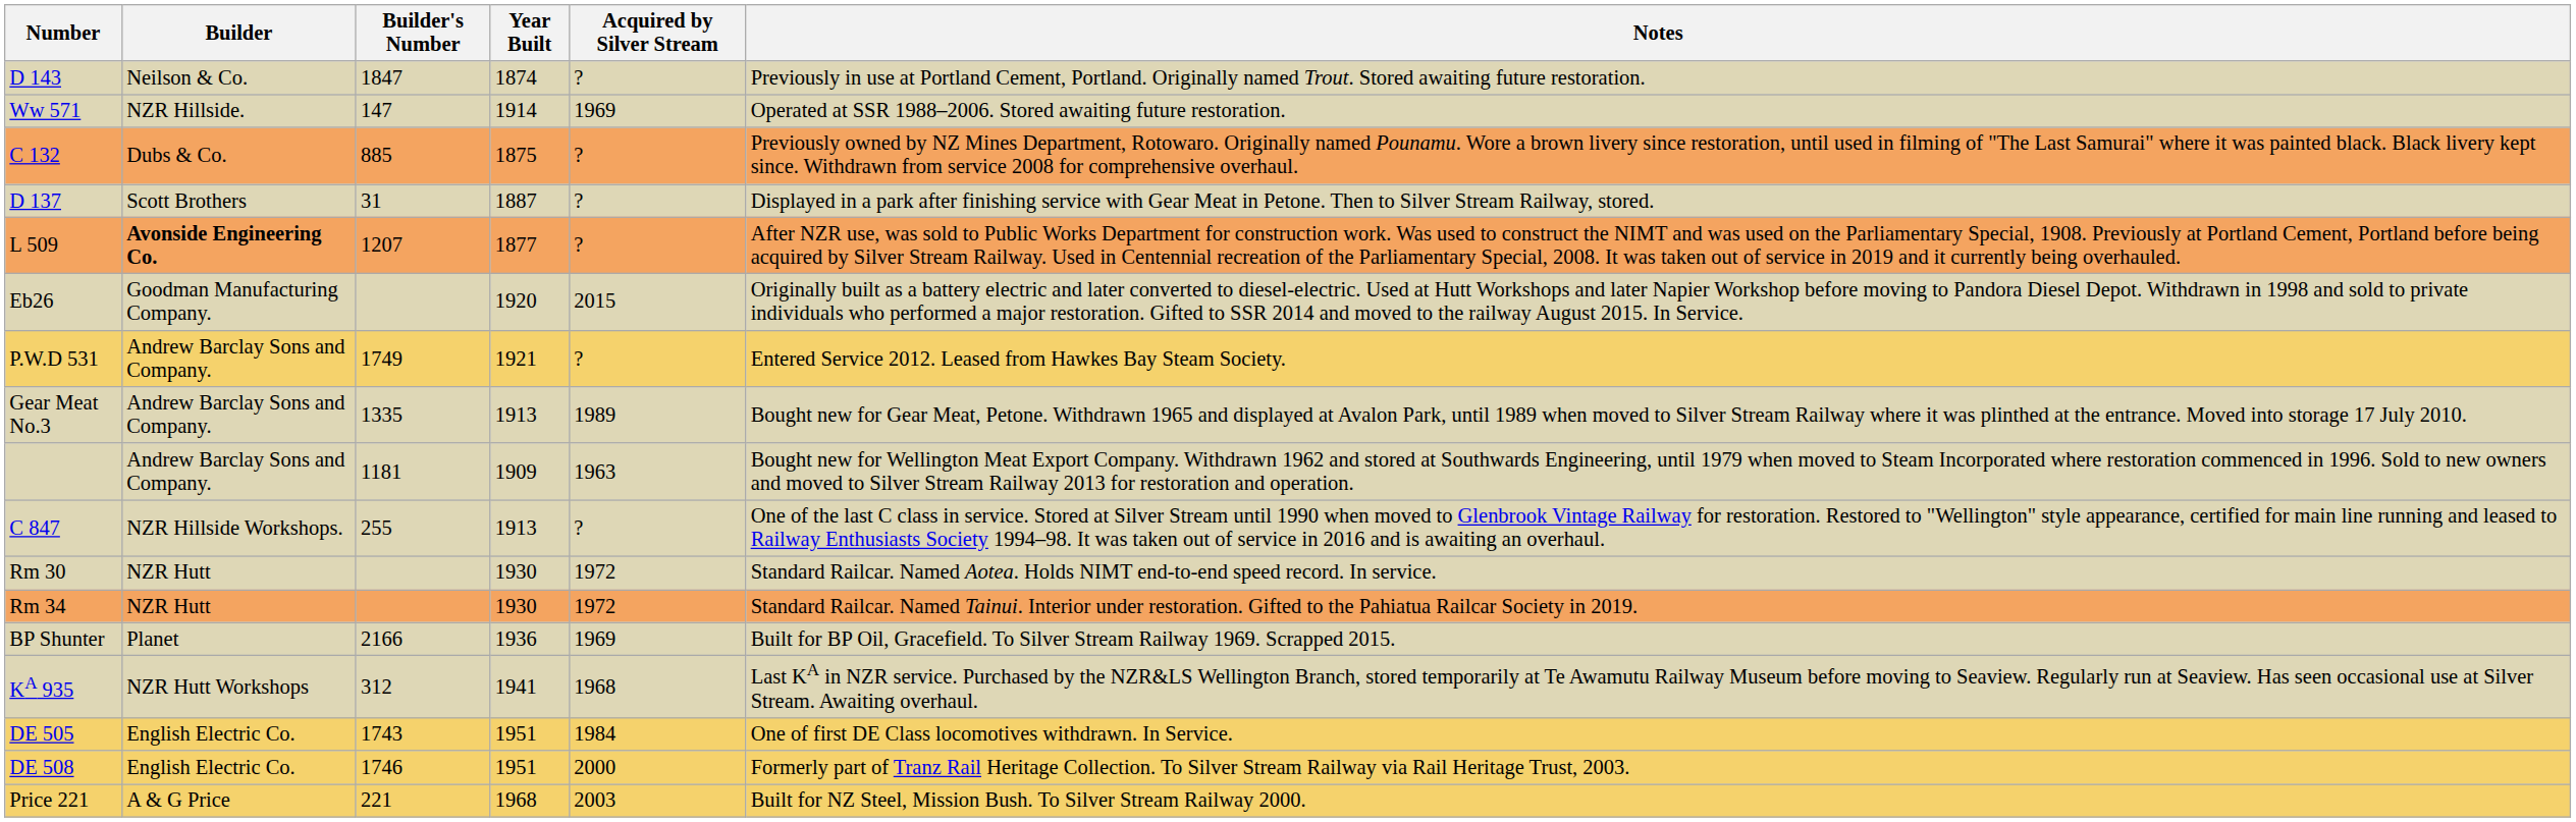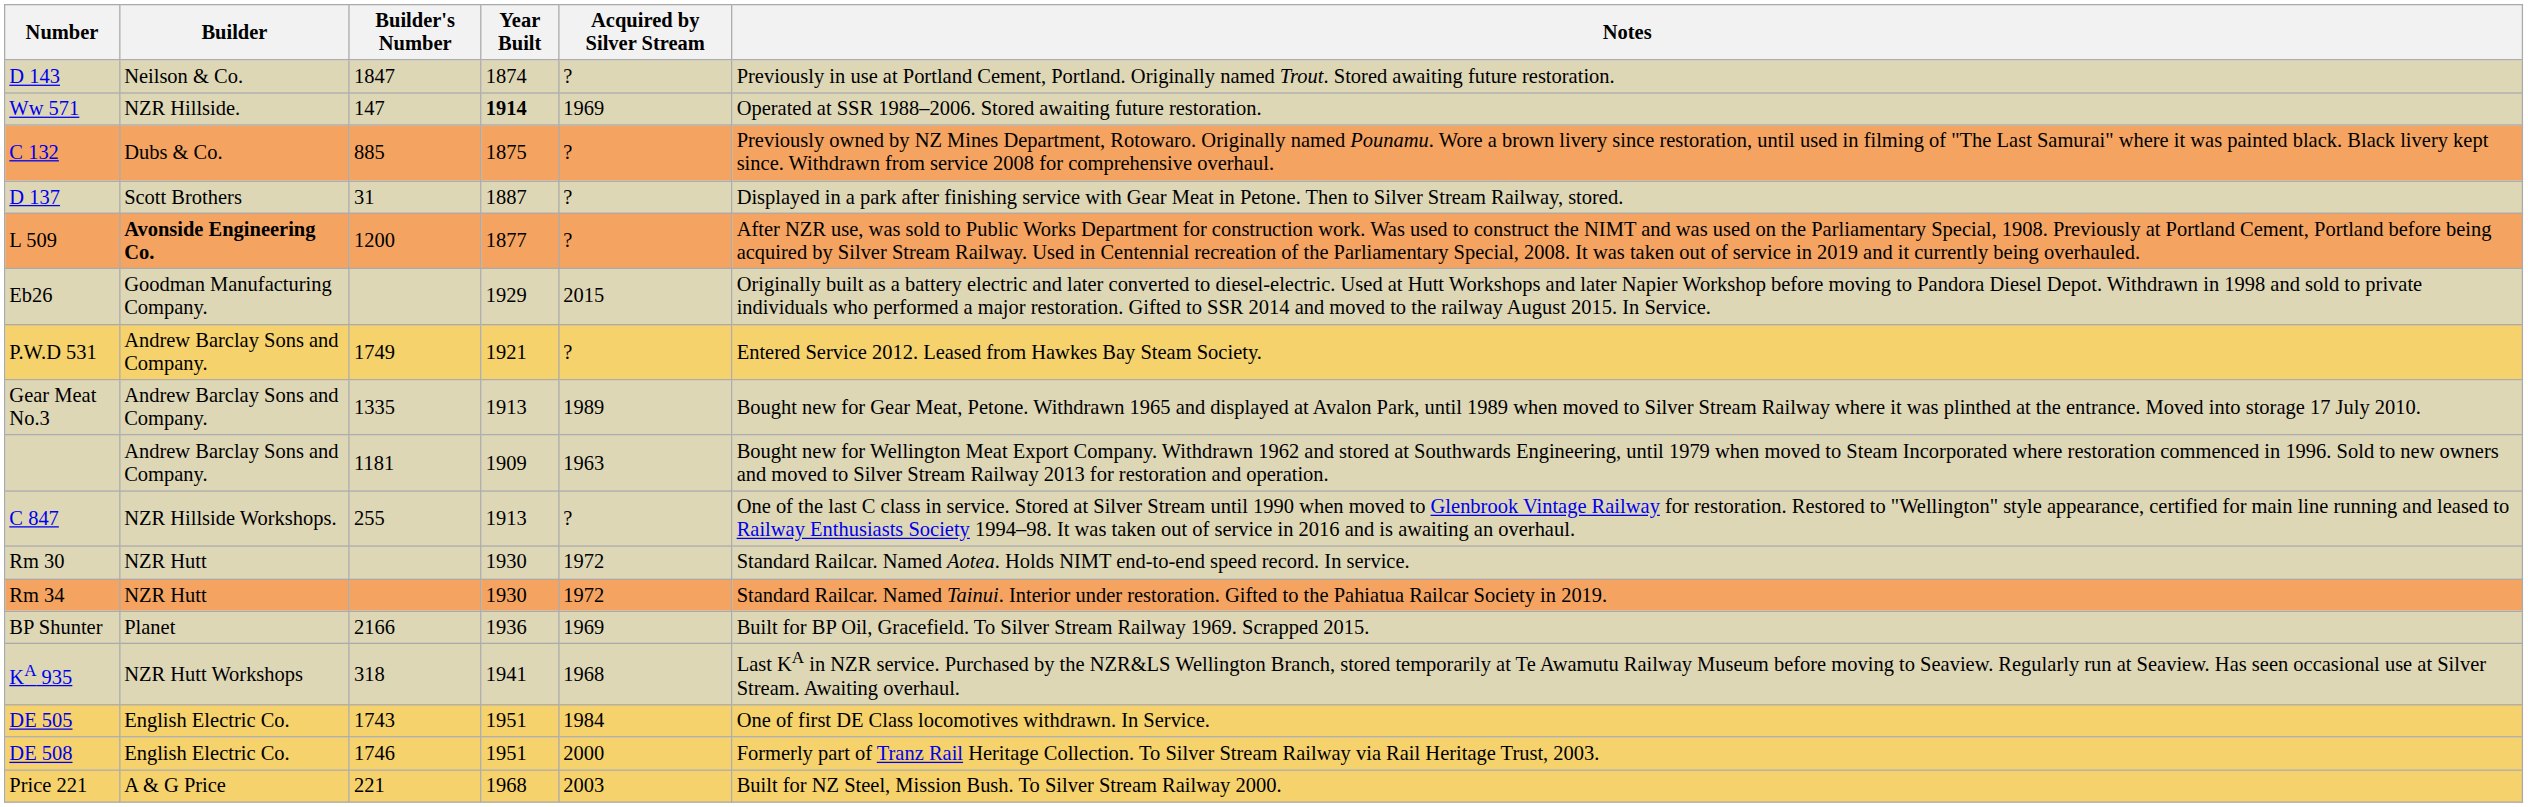Ww 571 | Year Built: normal -> bold
L 509 | Builder's Number: 1207 -> 1200
Eb26 | Year Built: 1920 -> 1929
KA 935 | Builder's Number: 312 -> 318
